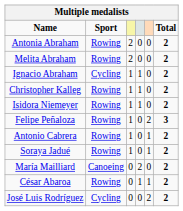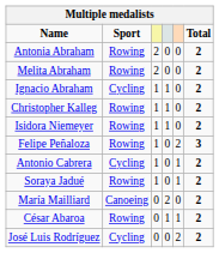Antonio Cabrera | Sport: Rowing -> Cycling
